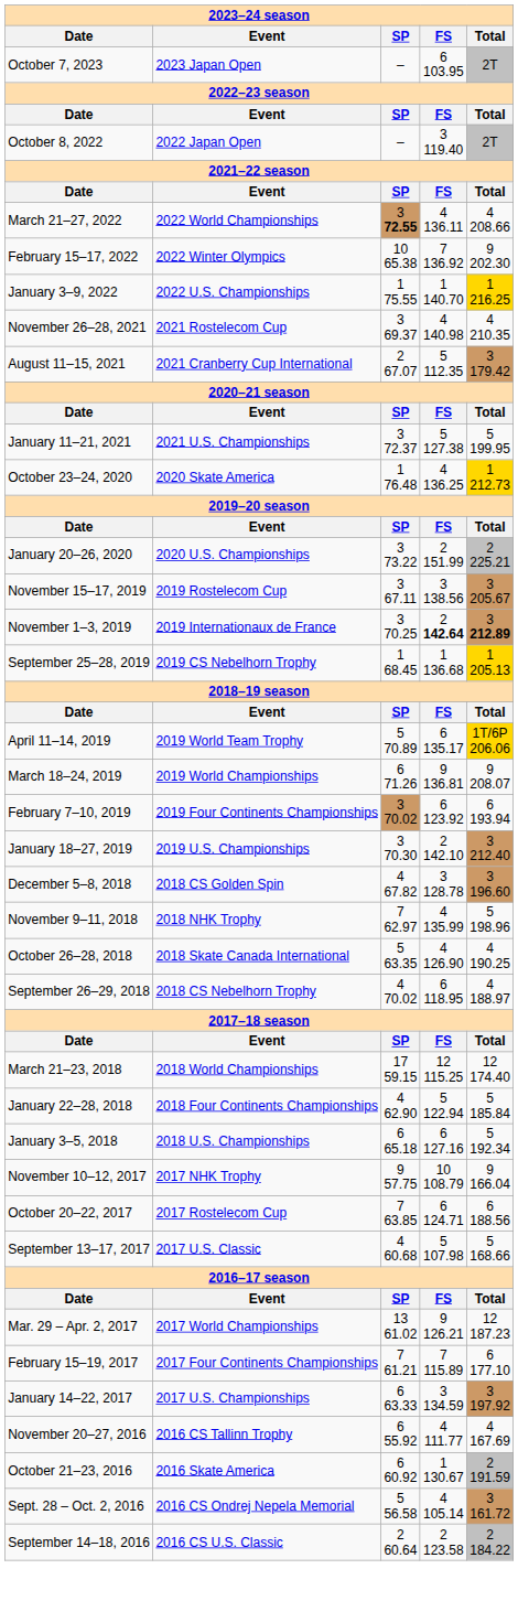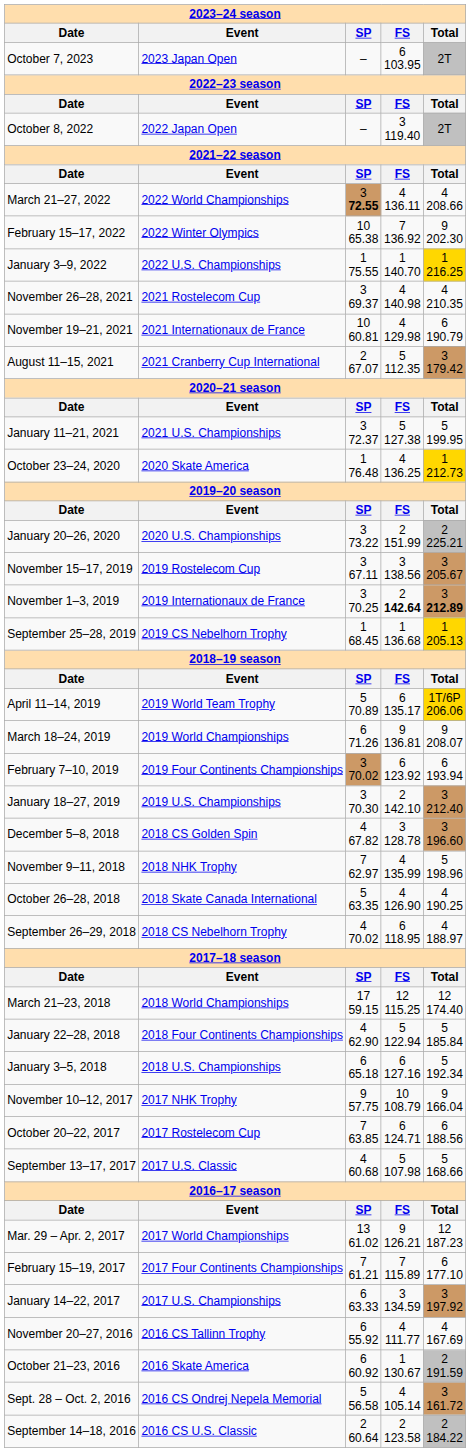+ row: November 19–21, 2021 | 2021 Internationaux de France | 10 60.81 | 4 129.98 | 6 190.79
